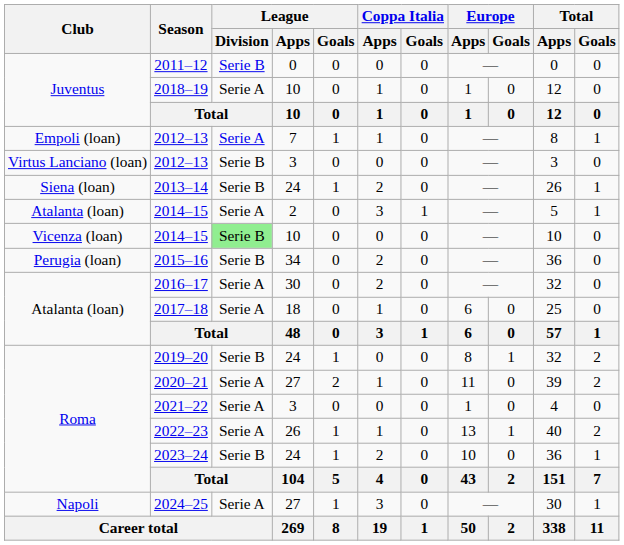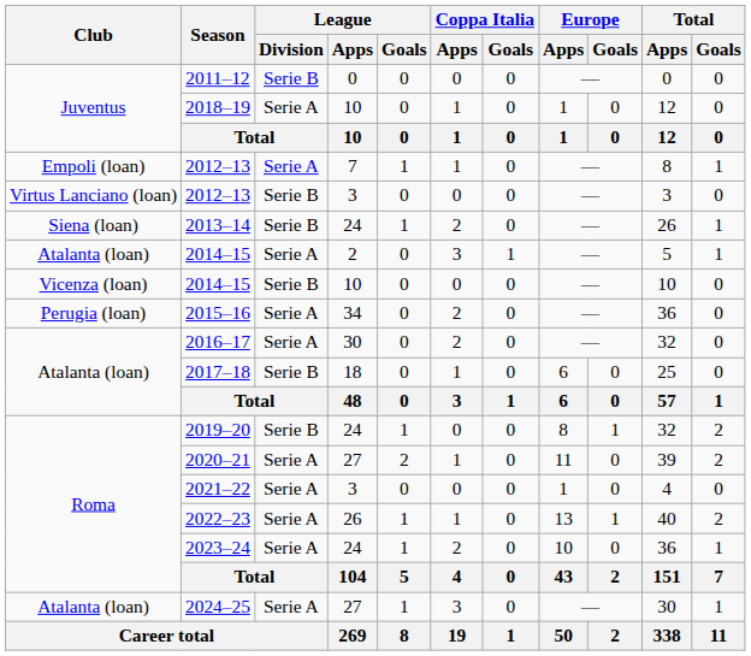2014–15 / 10 | League / Division: lightgreen background -> no background
2015–16 | League / Division: Serie B -> Serie A
2017–18 | League / Division: Serie A -> Serie B
2023–24 | League / Division: Serie B -> Serie A
2024–25 | Club: Napoli -> Atalanta (loan)
